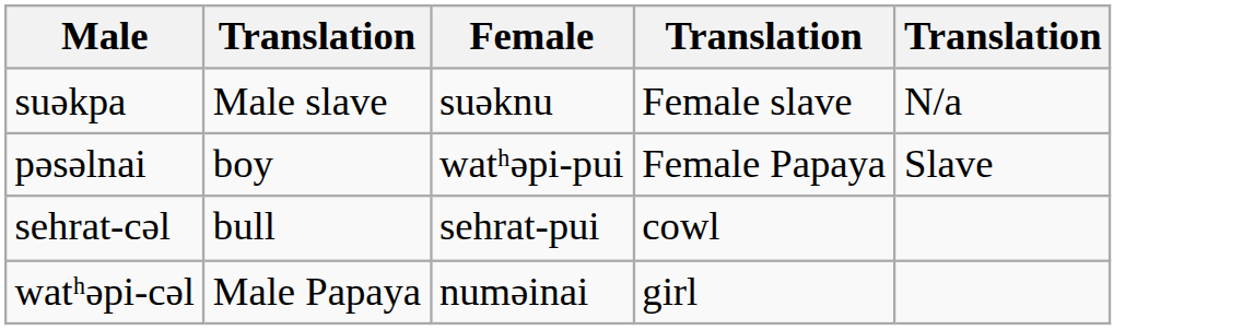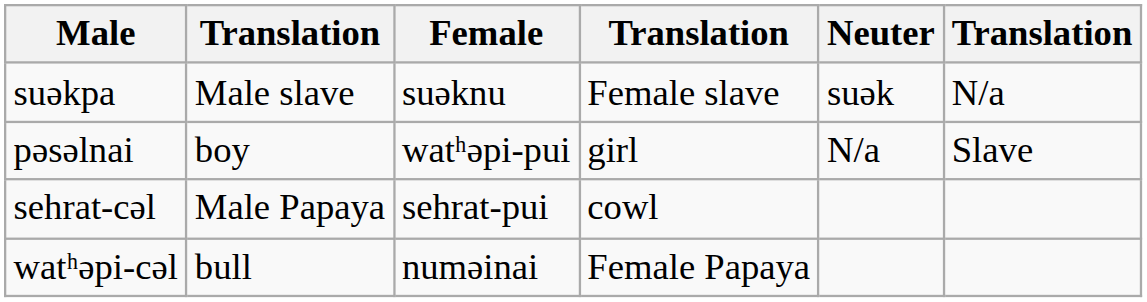+ column: Neuter | suək | N/a
pəsəlnai | column 4: Female Papaya -> girl
sehrat-cəl | column 2: bull -> Male Papaya
watʰəpi-cəl | column 2: Male Papaya -> bull
watʰəpi-cəl | column 4: girl -> Female Papaya
